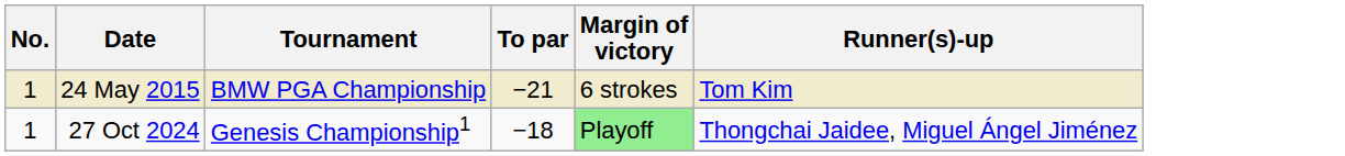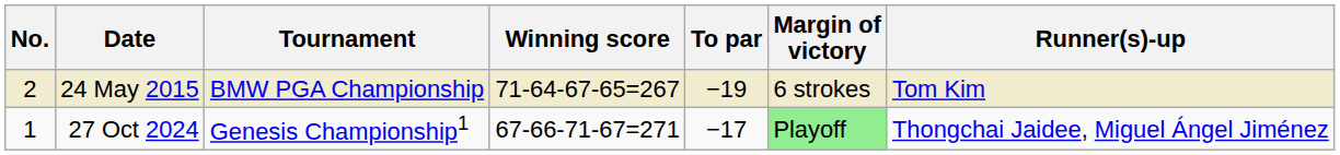+ column: Winning score | 71-64-67-65=267 | 67-66-71-67=271
24 May 2015 | No.: 1 -> 2
24 May 2015 | To par: −21 -> −19
27 Oct 2024 | To par: −18 -> −17
